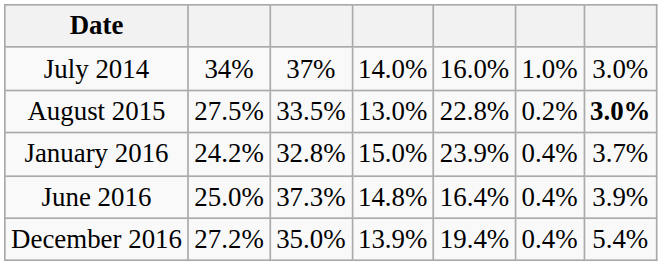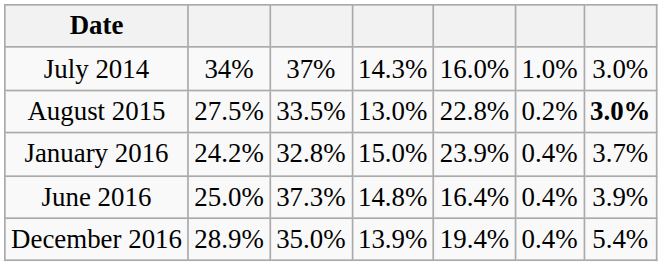July 2014 | column 4: 14.0% -> 14.3%
December 2016 | column 2: 27.2% -> 28.9%
